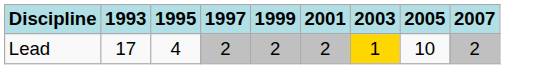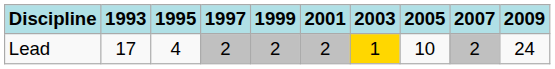+ column: 2009 | 24
